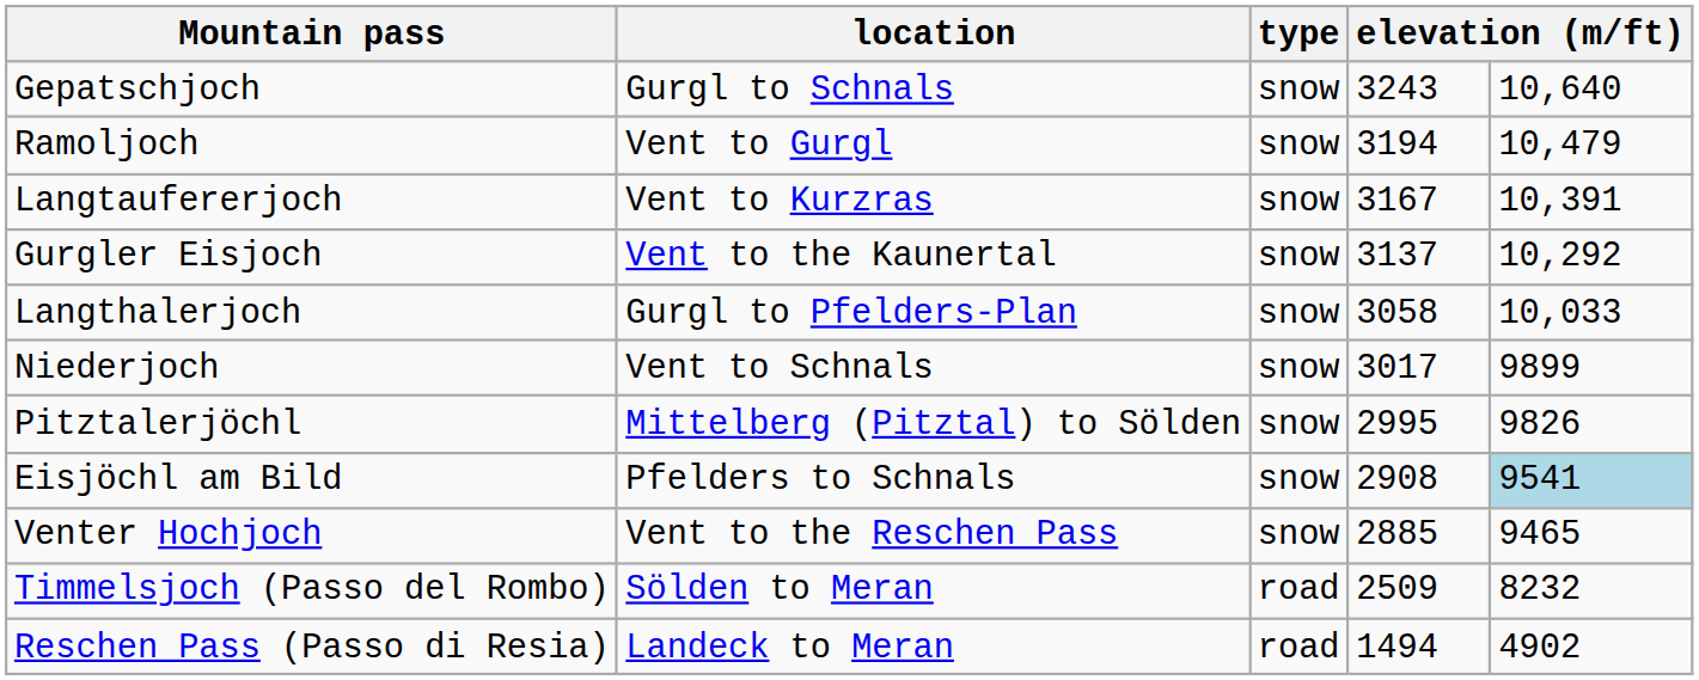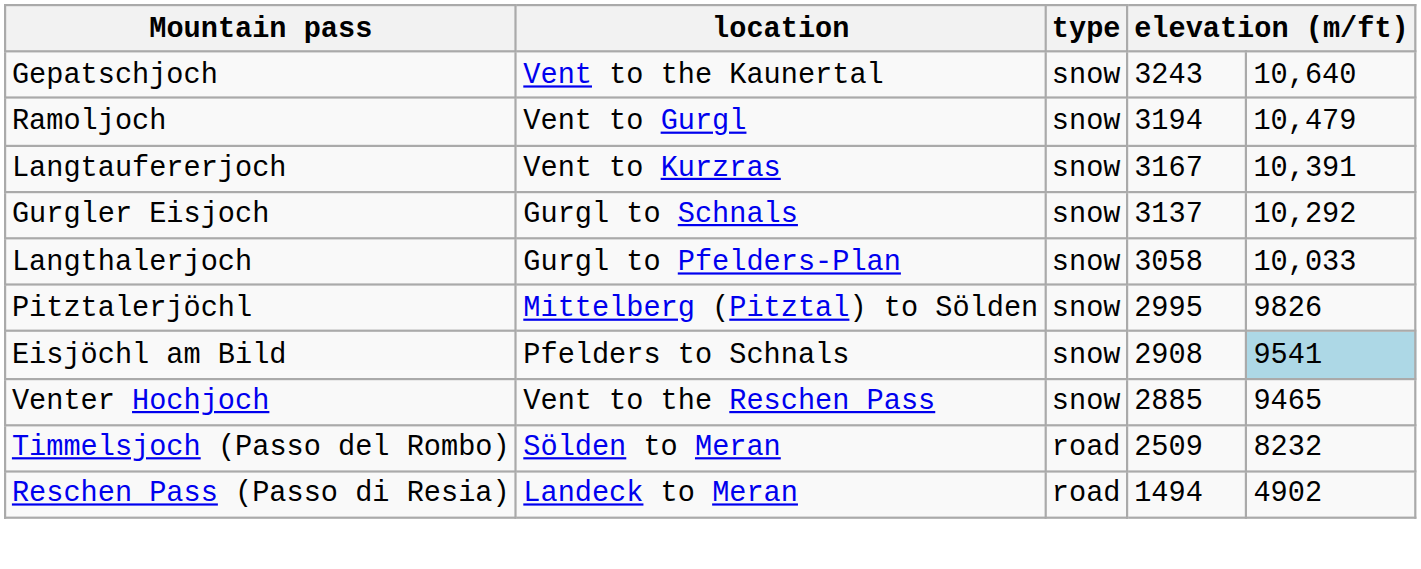Gepatschjoch | location: Gurgl to Schnals -> Vent to the Kaunertal
Gurgler Eisjoch | location: Vent to the Kaunertal -> Gurgl to Schnals
- row: Niederjoch | Vent to Schnals | snow | 3017 | 9899
